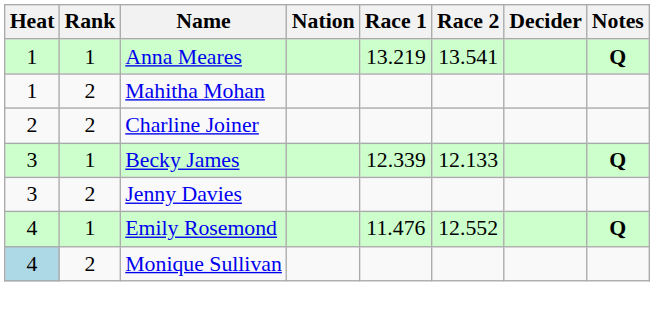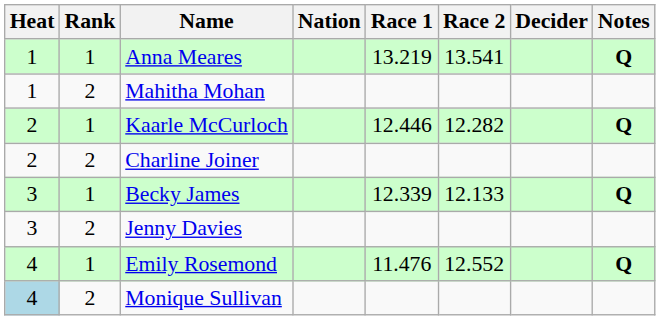+ row: 2 | 1 | Kaarle McCurloch | 12.446 | 12.282 | Q
